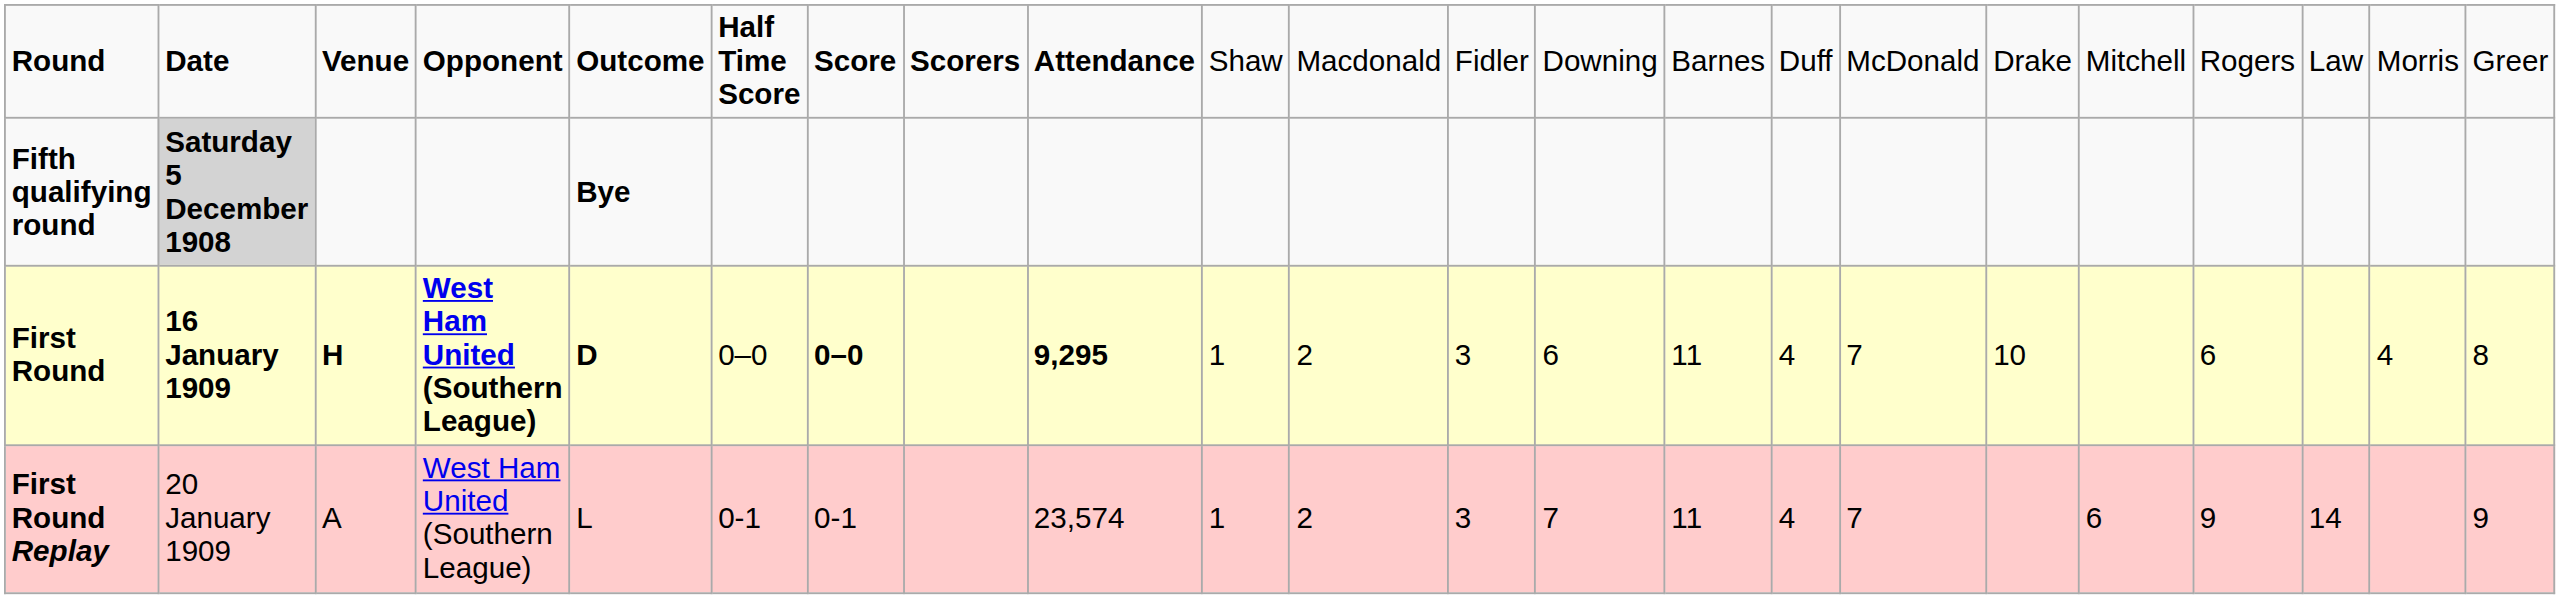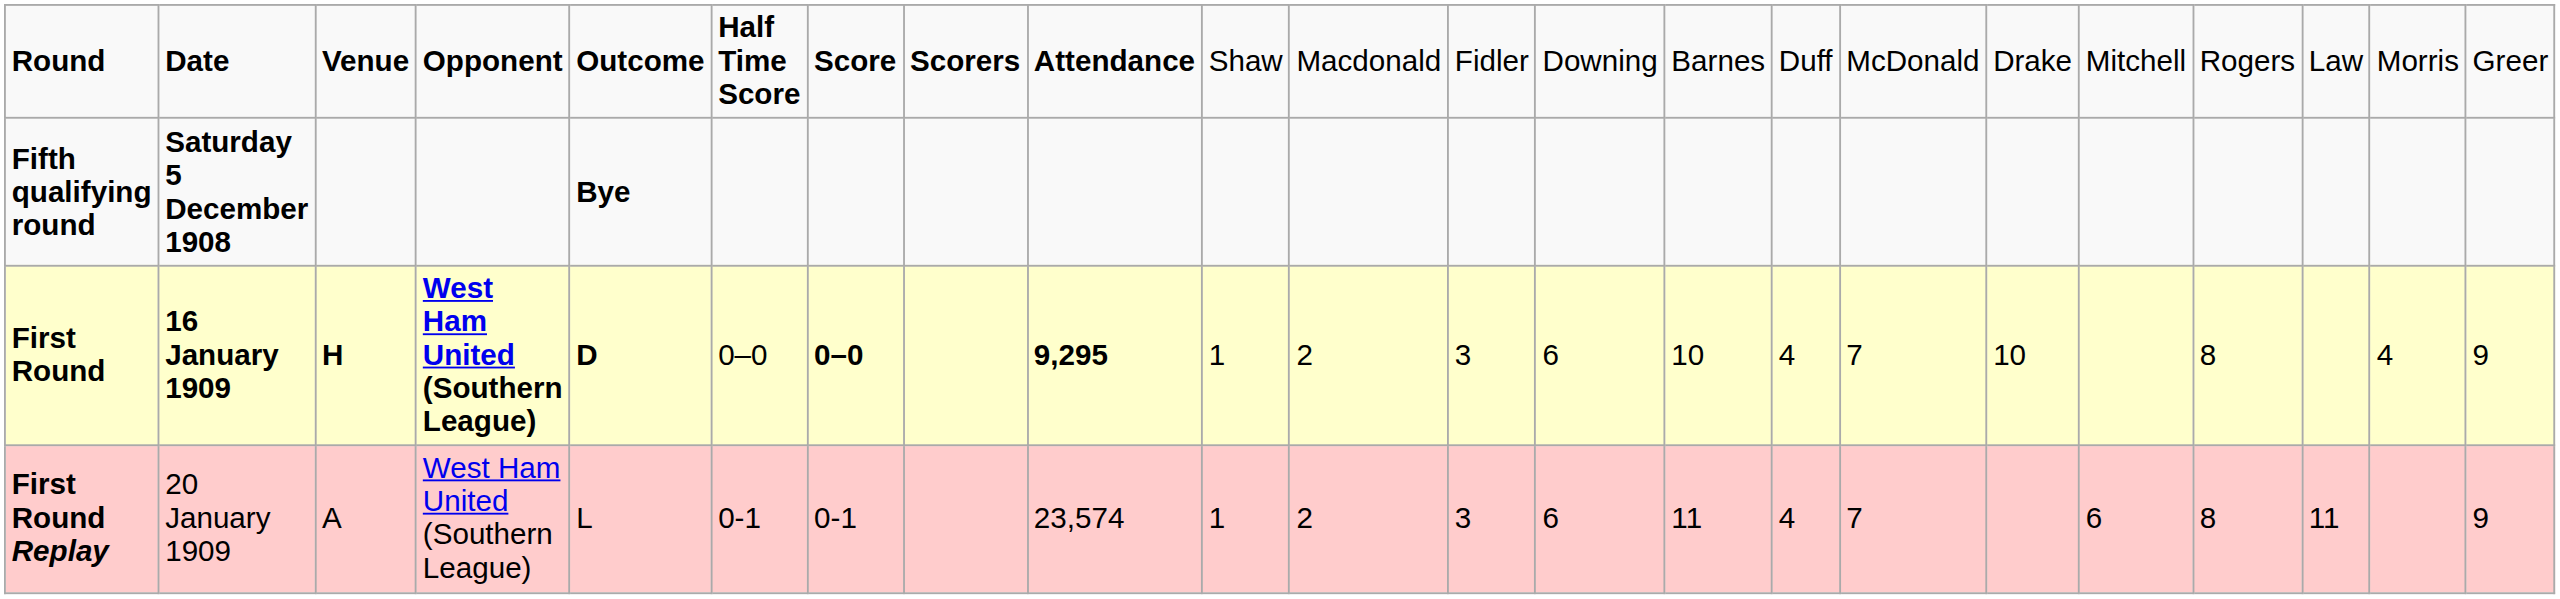Fifth qualifying round | column 2: lightgrey background -> no background
First Round | column 14: 11 -> 10
First Round | column 19: 6 -> 8
First Round | column 22: 8 -> 9
First Round Replay | column 13: 7 -> 6
First Round Replay | column 19: 9 -> 8
First Round Replay | column 20: 14 -> 11
